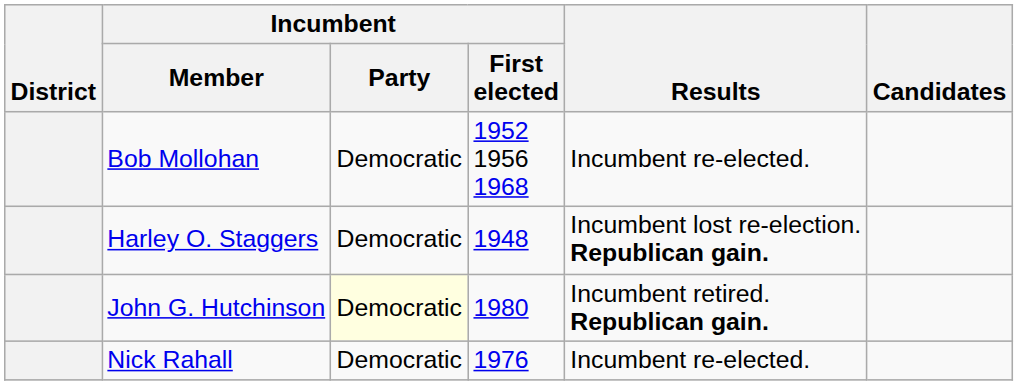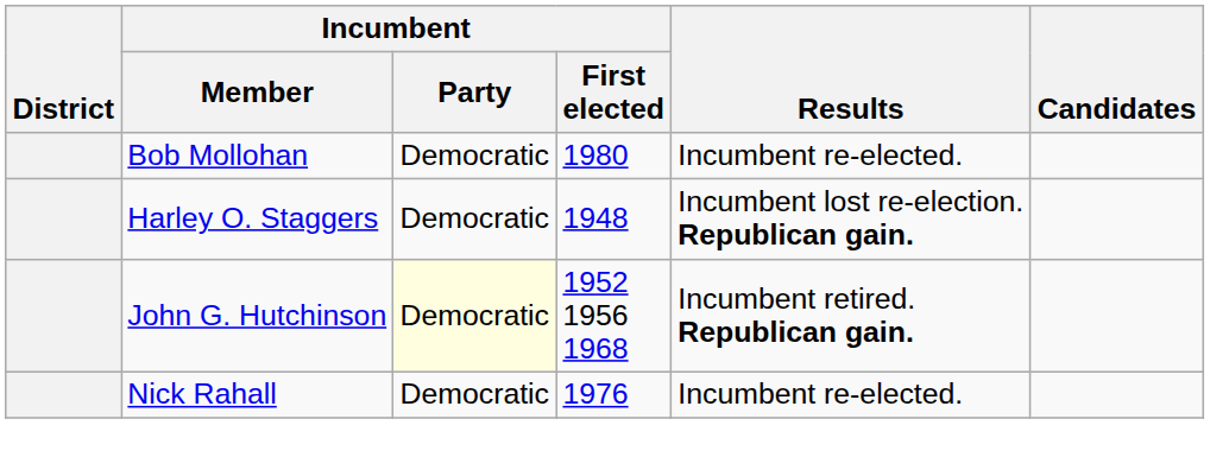Bob Mollohan | Incumbent / First elected: 1952 1956 1968 -> 1980
John G. Hutchinson | Incumbent / First elected: 1980 -> 1952 1956 1968
